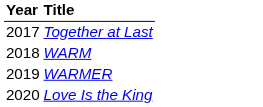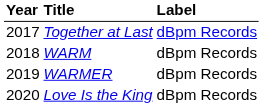+ column: Label | dBpm Records | dBpm Records | dBpm Records | dBpm Records
